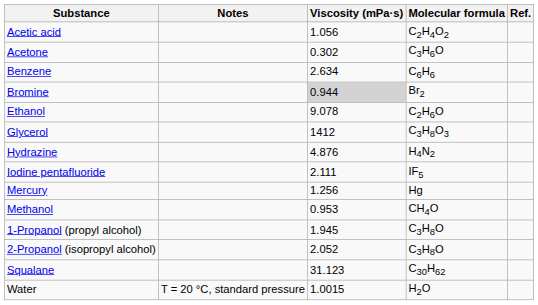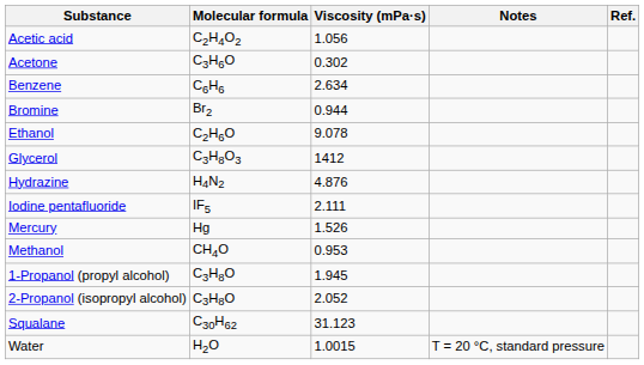columns swapped: Molecular formula <-> Notes
Bromine | Viscosity (mPa·s): lightgrey background -> no background
Mercury | Viscosity (mPa·s): 1.256 -> 1.526
